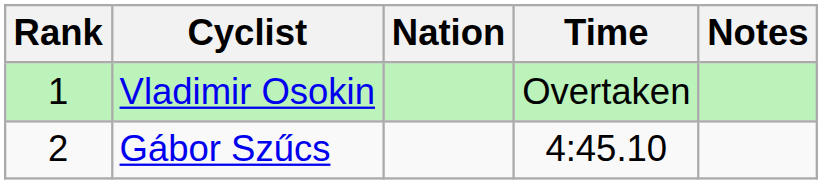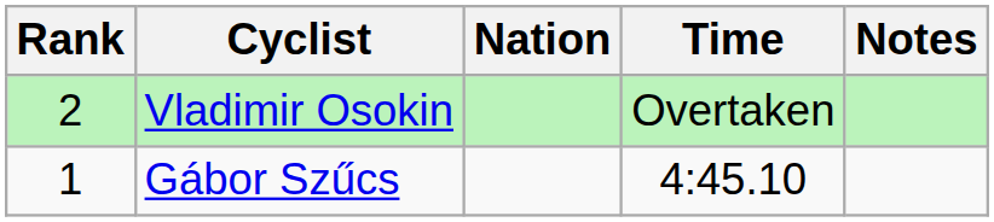Vladimir Osokin | Rank: 1 -> 2
Gábor Szűcs | Rank: 2 -> 1
